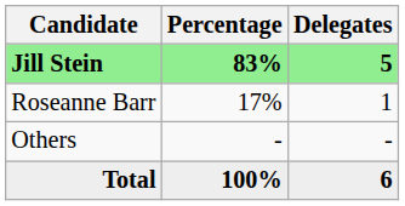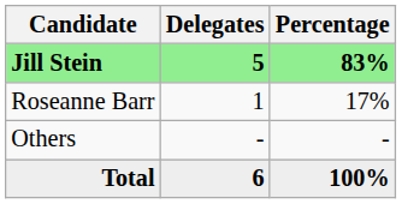columns swapped: Delegates <-> Percentage
